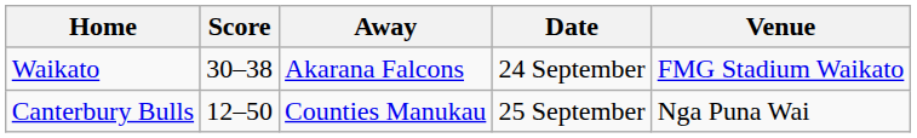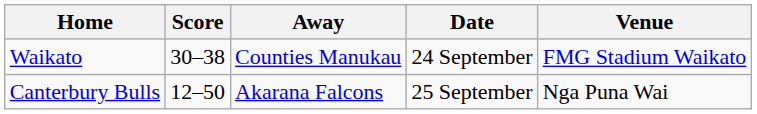Waikato | Away: Akarana Falcons -> Counties Manukau
Canterbury Bulls | Away: Counties Manukau -> Akarana Falcons
